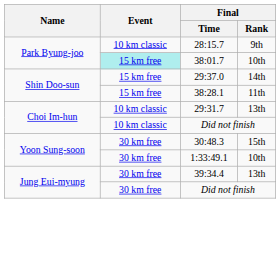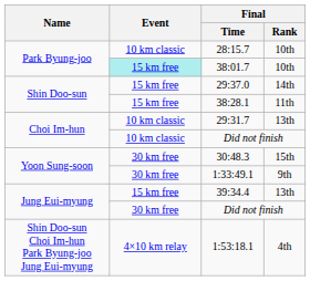28:15.7 | Final / Rank: 9th -> 10th
1:33:49.1 | Final / Rank: 10th -> 9th
39:34.4 | Event: 30 km free -> 15 km free
+ row: Shin Doo-sun Choi Im-hun Park Byung-joo Jung Eui-myung | 4×10 km relay | 1:53:18.1 | 4th
